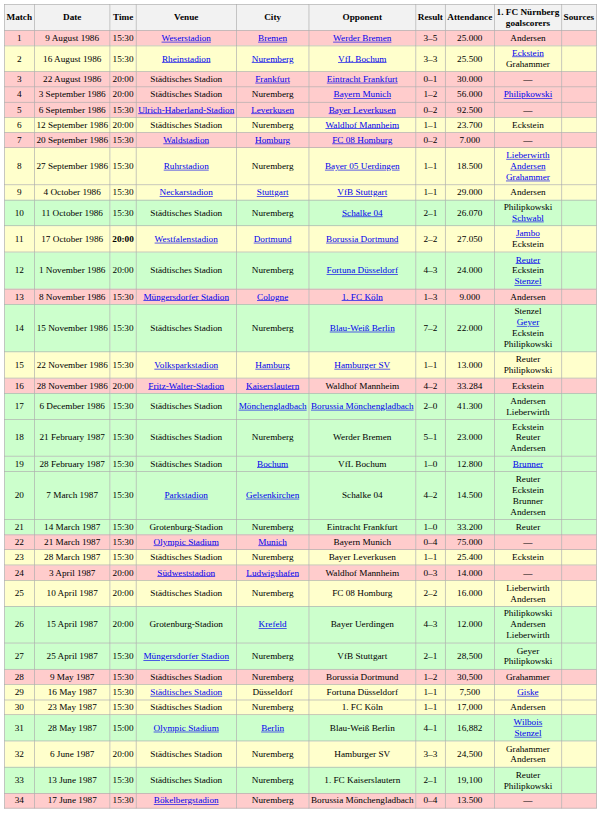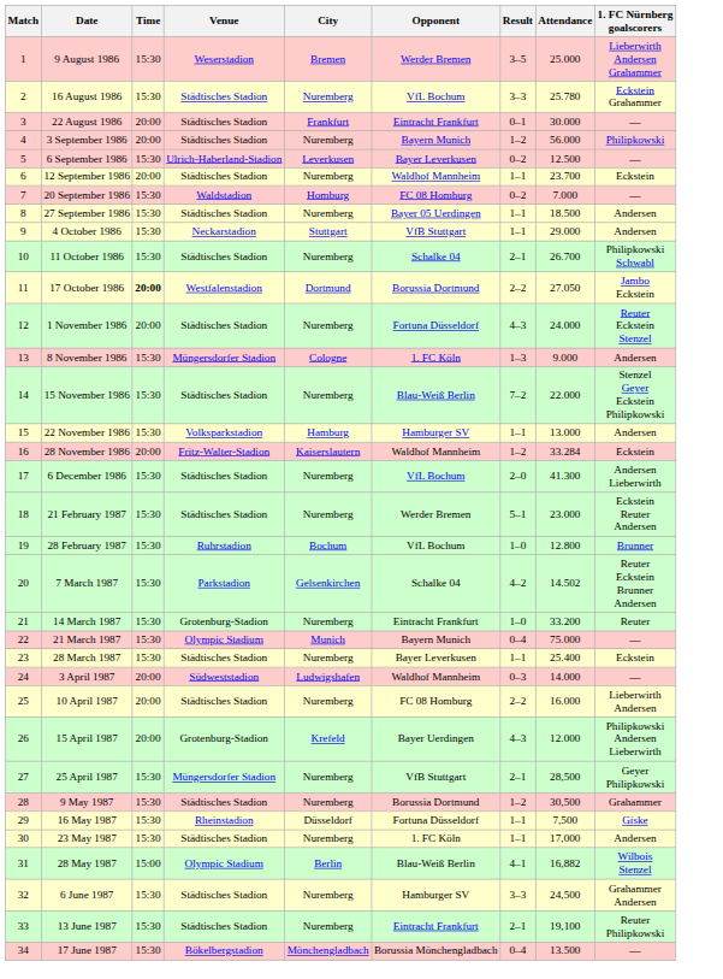- column: Sources
9 August 1986 | 1. FC Nürnberg goalscorers: Andersen -> Lieberwirth Andersen Grahammer
16 August 1986 | Venue: Rheinstadion -> Städtisches Stadion
16 August 1986 | Attendance: 25.500 -> 25.780
6 September 1986 | Attendance: 92.500 -> 12.500
27 September 1986 | Venue: Ruhrstadion -> Städtisches Stadion
27 September 1986 | 1. FC Nürnberg goalscorers: Lieberwirth Andersen Grahammer -> Andersen
11 October 1986 | Attendance: 26.070 -> 26.700
22 November 1986 | 1. FC Nürnberg goalscorers: Reuter Philipkowski -> Andersen
28 November 1986 | Result: 4–2 -> 1–2
6 December 1986 | City: Mönchengladbach -> Nuremberg
6 December 1986 | Opponent: Borussia Mönchengladbach -> VfL Bochum
28 February 1987 | Venue: Städtisches Stadion -> Ruhrstadion
7 March 1987 | Attendance: 14.500 -> 14.502
16 May 1987 | Venue: Städtisches Stadion -> Rheinstadion
6 June 1987 | Time: 20:00 -> 15:30
13 June 1987 | Opponent: 1. FC Kaiserslautern -> Eintracht Frankfurt
17 June 1987 | City: Nuremberg -> Mönchengladbach
